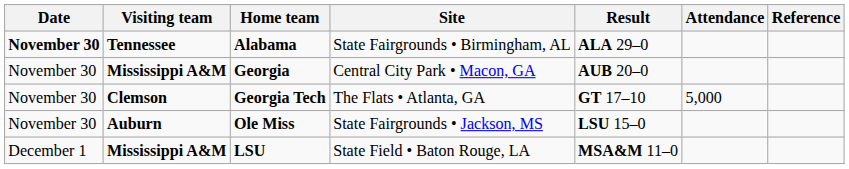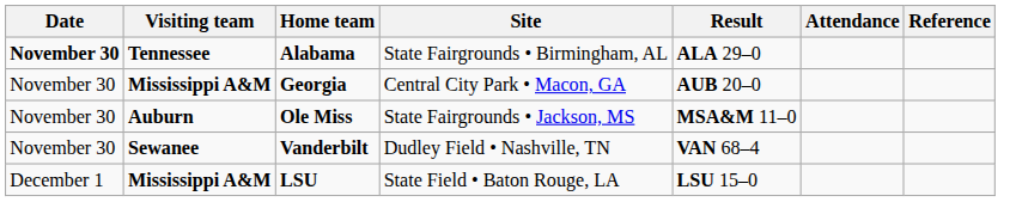- row: November 30 | Clemson | Georgia Tech | The Flats • Atlanta, GA | GT 17–10 | 5,000
Ole Miss | Result: LSU 15–0 -> MSA&M 11–0
+ row: November 30 | Sewanee | Vanderbilt | Dudley Field • Nashville, TN | VAN 68–4
LSU | Result: MSA&M 11–0 -> LSU 15–0
